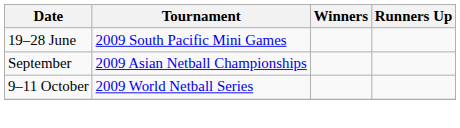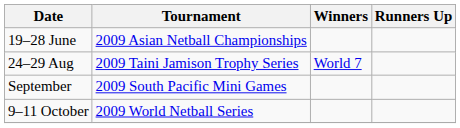19–28 June | Tournament: 2009 South Pacific Mini Games -> 2009 Asian Netball Championships
+ row: 24–29 Aug | 2009 Taini Jamison Trophy Series | World 7
September | Tournament: 2009 Asian Netball Championships -> 2009 South Pacific Mini Games
